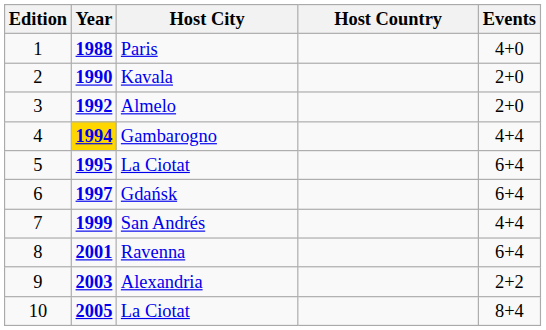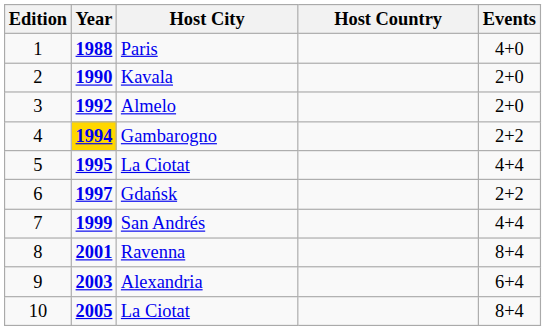Gambarogno | Events: 4+4 -> 2+2
5 / La Ciotat | Events: 6+4 -> 4+4
Gdańsk | Events: 6+4 -> 2+2
Ravenna | Events: 6+4 -> 8+4
Alexandria | Events: 2+2 -> 6+4
